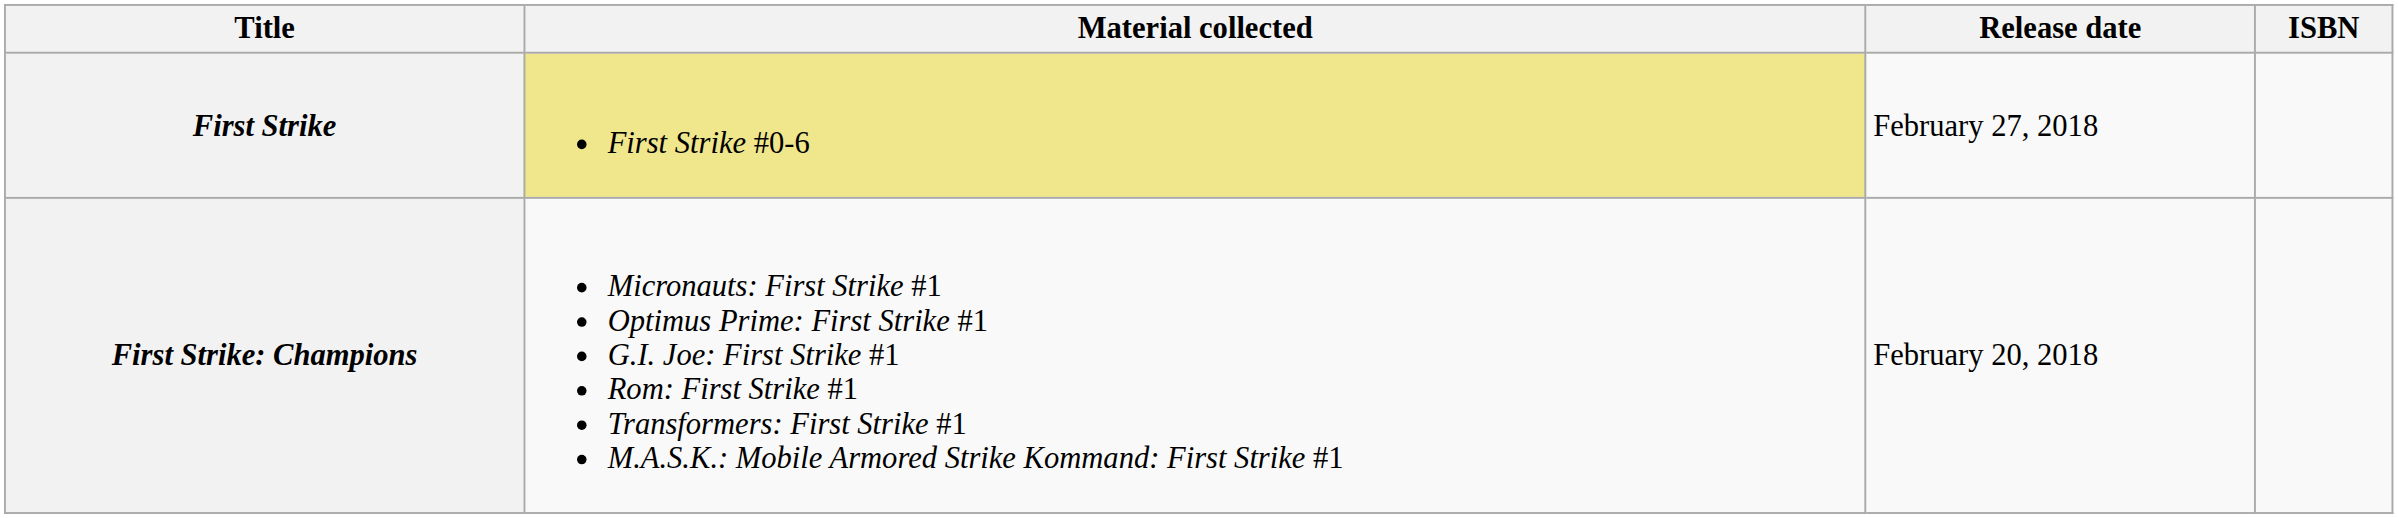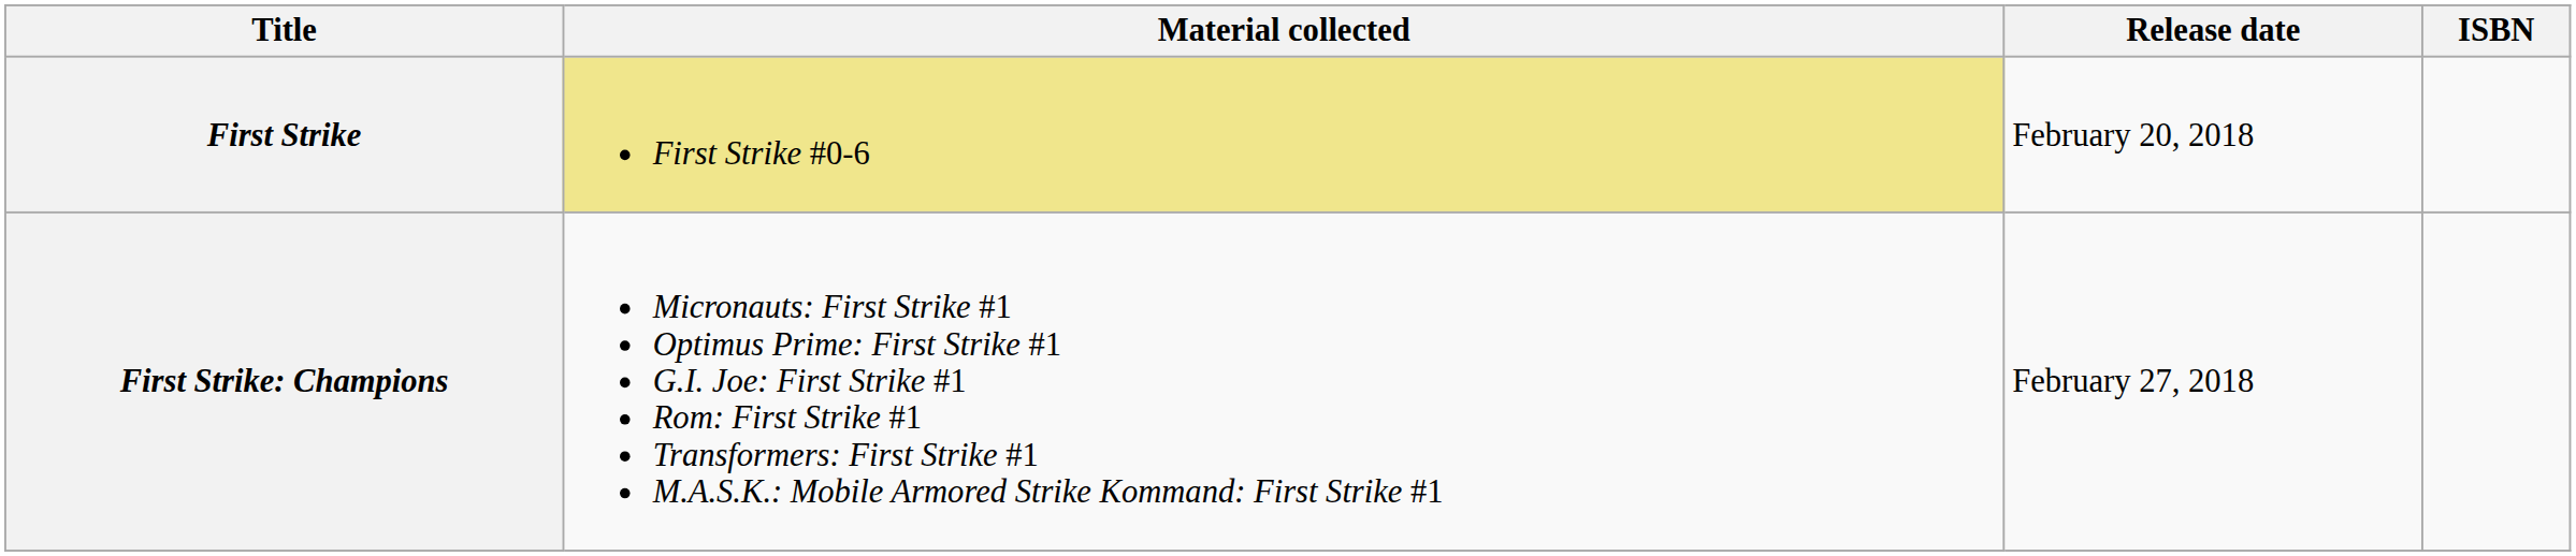First Strike | Release date: February 27, 2018 -> February 20, 2018
First Strike: Champions | Release date: February 20, 2018 -> February 27, 2018
